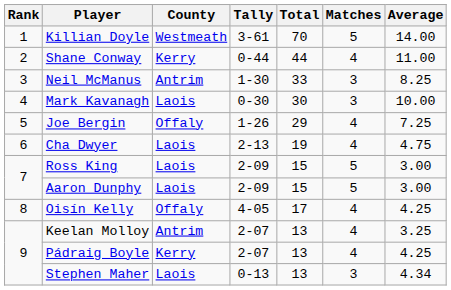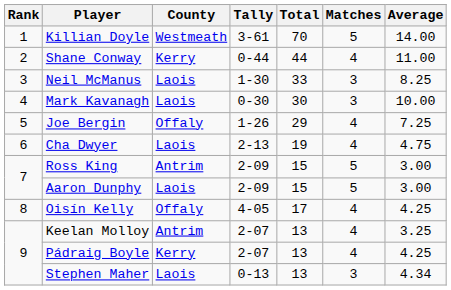Neil McManus | County: Antrim -> Laois
Ross King | County: Laois -> Antrim
